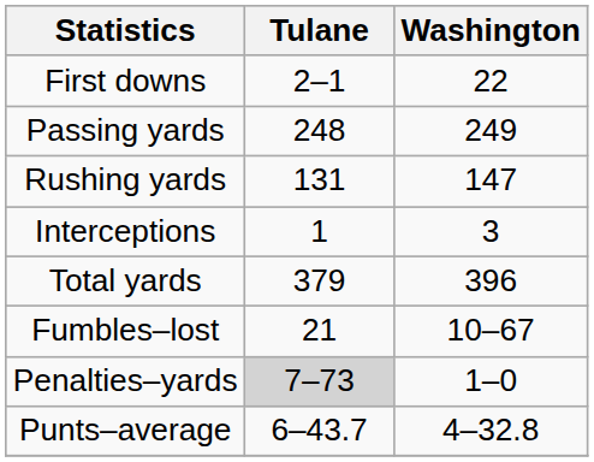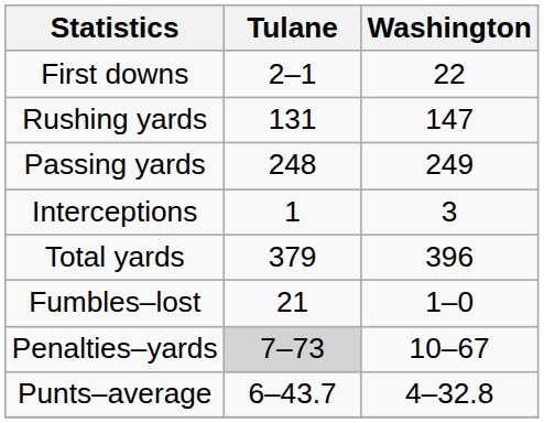rows swapped: Rushing yards <-> Passing yards
Fumbles–lost | Washington: 10–67 -> 1–0
Penalties–yards | Washington: 1–0 -> 10–67
